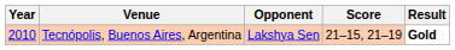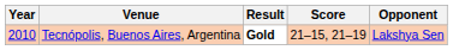columns swapped: Opponent <-> Result
